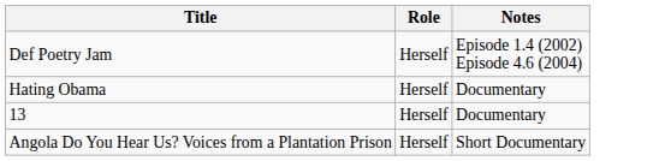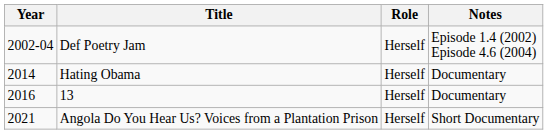+ column: Year | 2002-04 | 2014 | 2016 | 2021
